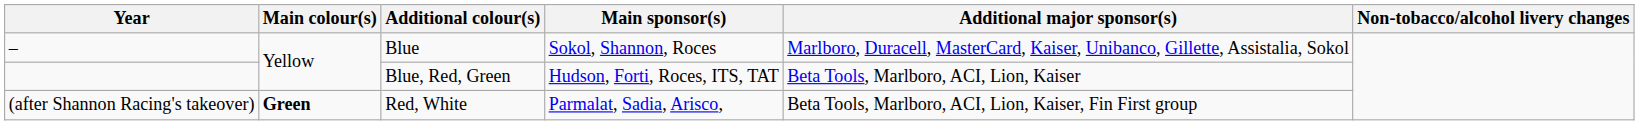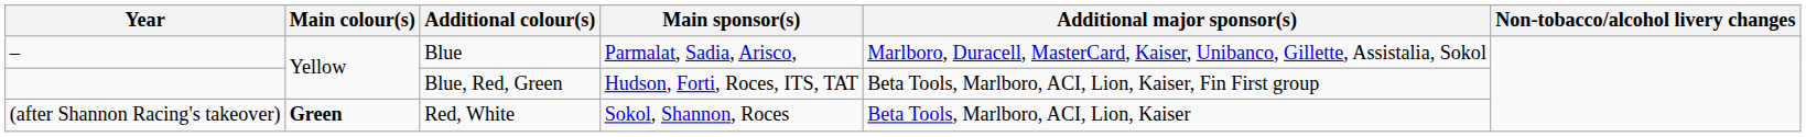Blue | Main sponsor(s): Sokol, Shannon, Roces -> Parmalat, Sadia, Arisco,
Blue, Red, Green | Additional major sponsor(s): Beta Tools, Marlboro, ACI, Lion, Kaiser -> Beta Tools, Marlboro, ACI, Lion, Kaiser, Fin First group
Red, White | Main sponsor(s): Parmalat, Sadia, Arisco, -> Sokol, Shannon, Roces
Red, White | Additional major sponsor(s): Beta Tools, Marlboro, ACI, Lion, Kaiser, Fin First group -> Beta Tools, Marlboro, ACI, Lion, Kaiser
